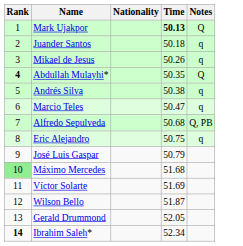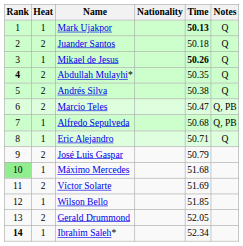+ column: Heat | 1 | 2 | 1 | 2 | 2 | 2 | 1 | 1 | 2 | 1 | 2 | 1 | 2 | 1
Juander Santos | Notes: q -> Q
Mikael de Jesus | Time: normal -> bold
Mikael de Jesus | Notes: q -> Q
Andrés Silva | Notes: q -> Q
Marcio Teles | Notes: q -> Q, PB
Eric Alejandro | Time: 50.75 -> 50.71
Eric Alejandro | Notes: q -> Q
Wilson Bello | Time: 51.87 -> 51.85
